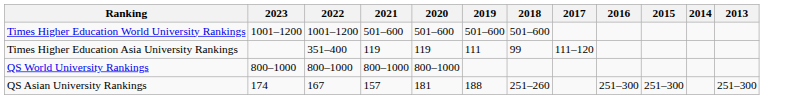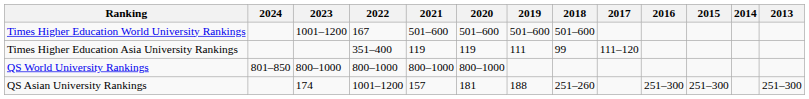+ column: 2024 | 801–850
Times Higher Education World University Rankings | 2022: 1001–1200 -> 167
QS Asian University Rankings | 2022: 167 -> 1001–1200
